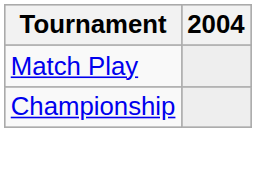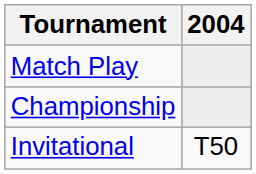+ row: Invitational | T50
